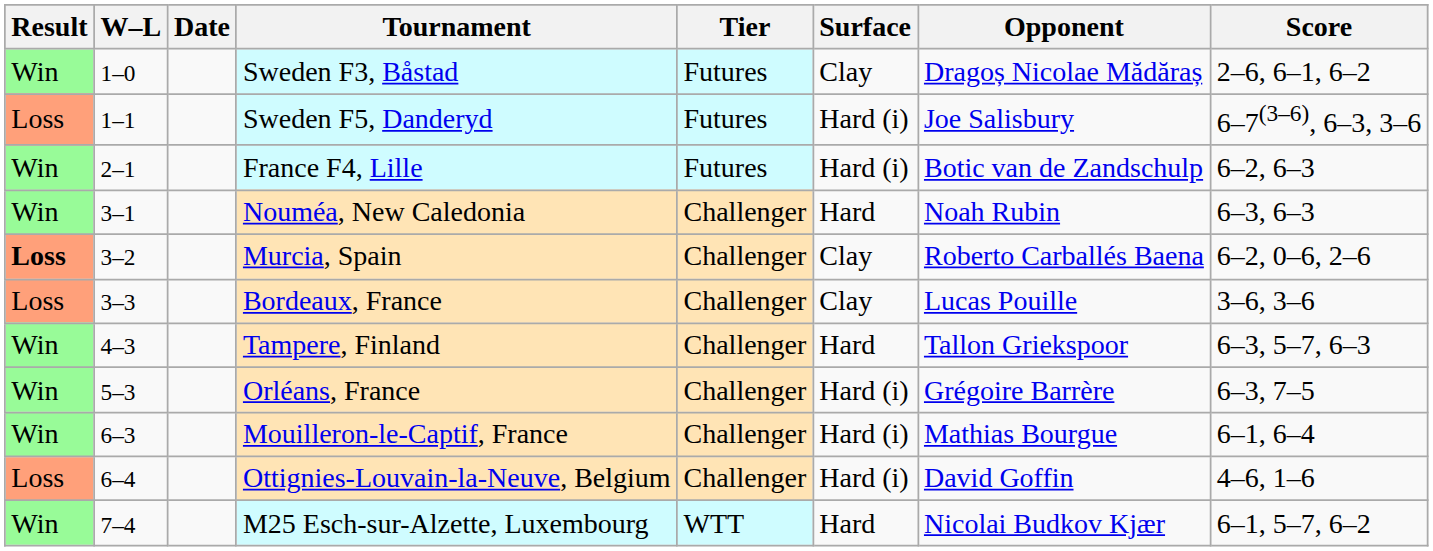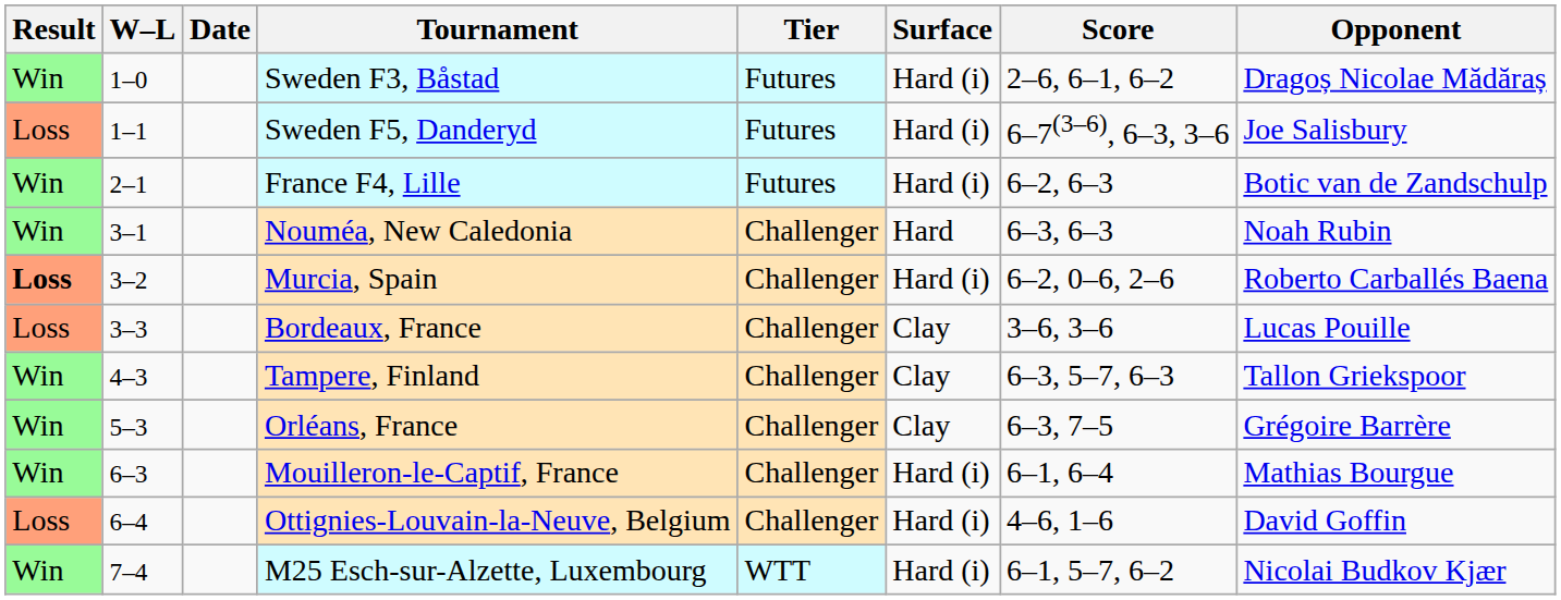columns swapped: Opponent <-> Score
Sweden F3, Båstad | Surface: Clay -> Hard (i)
Murcia, Spain | Surface: Clay -> Hard (i)
Tampere, Finland | Surface: Hard -> Clay
Orléans, France | Surface: Hard (i) -> Clay
M25 Esch-sur-Alzette, Luxembourg | Surface: Hard -> Hard (i)
